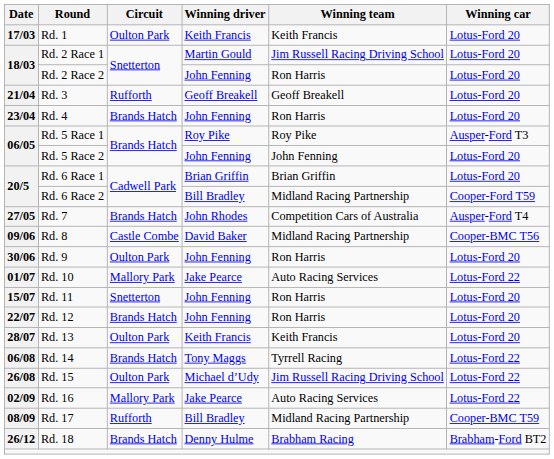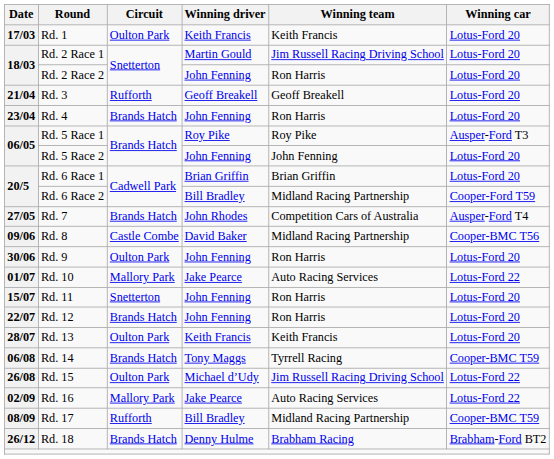Rd. 14 | Winning car: Lotus-Ford 22 -> Cooper-BMC T59
